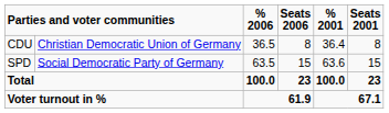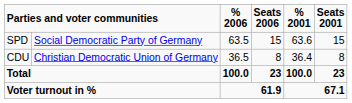rows swapped: CDU <-> SPD
